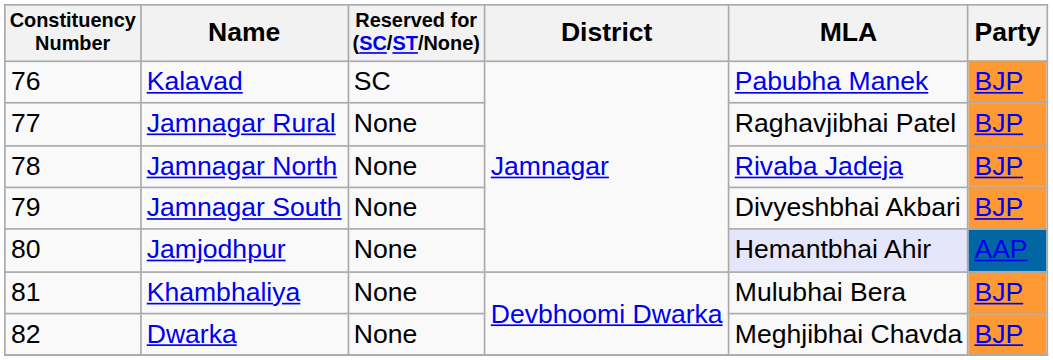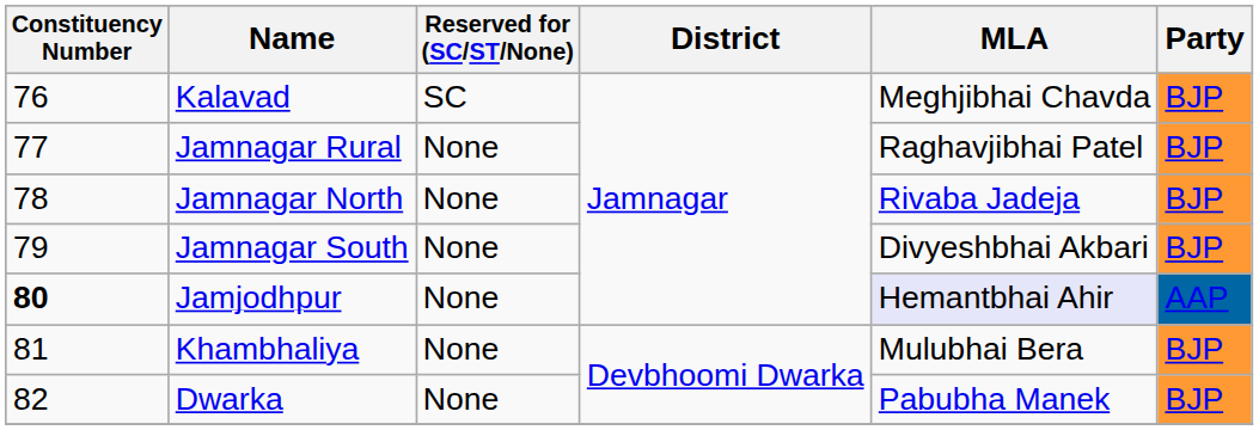Kalavad | MLA: Pabubha Manek -> Meghjibhai Chavda
Jamjodhpur | Constituency Number: normal -> bold
Dwarka | MLA: Meghjibhai Chavda -> Pabubha Manek
